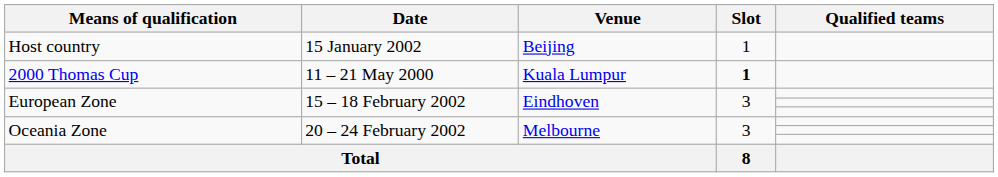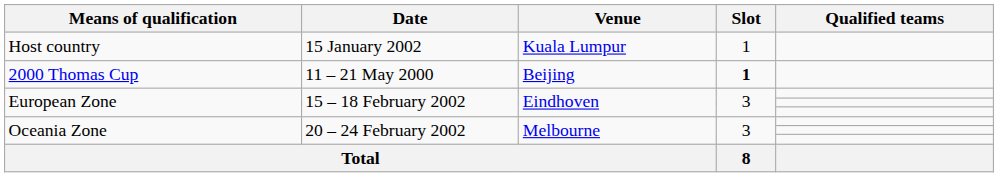Host country | Venue: Beijing -> Kuala Lumpur
2000 Thomas Cup | Venue: Kuala Lumpur -> Beijing
